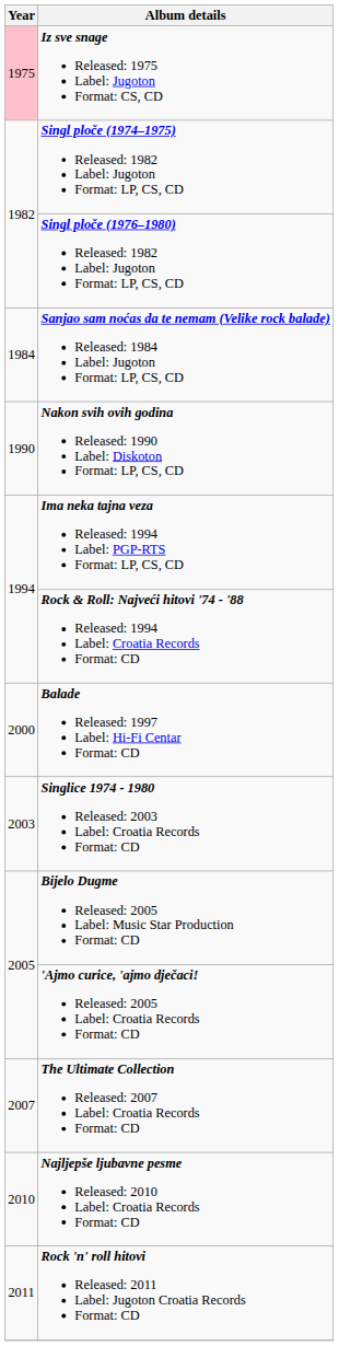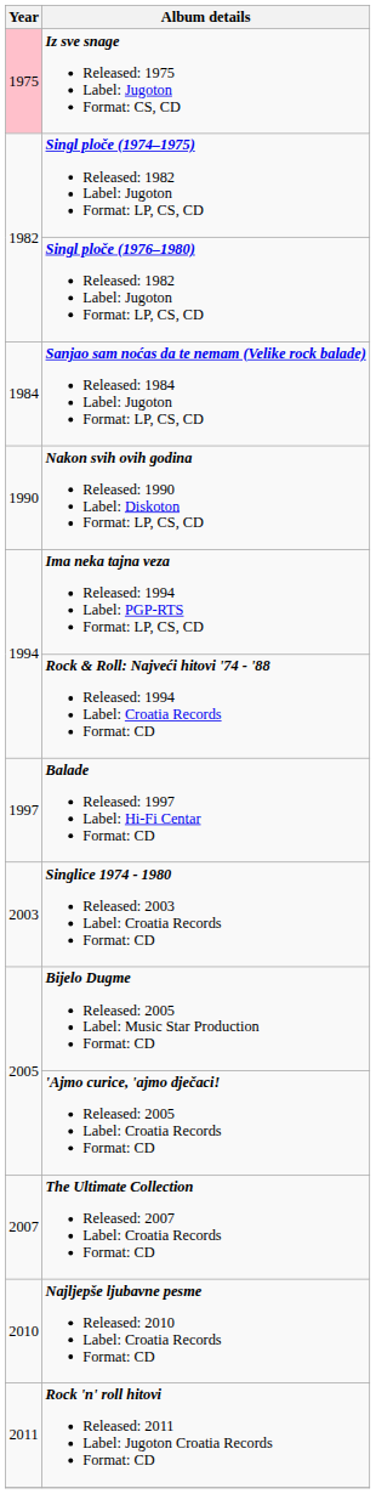Balade Released: 1997 Label: Hi-Fi Centar Format: CD | Year: 2000 -> 1997
